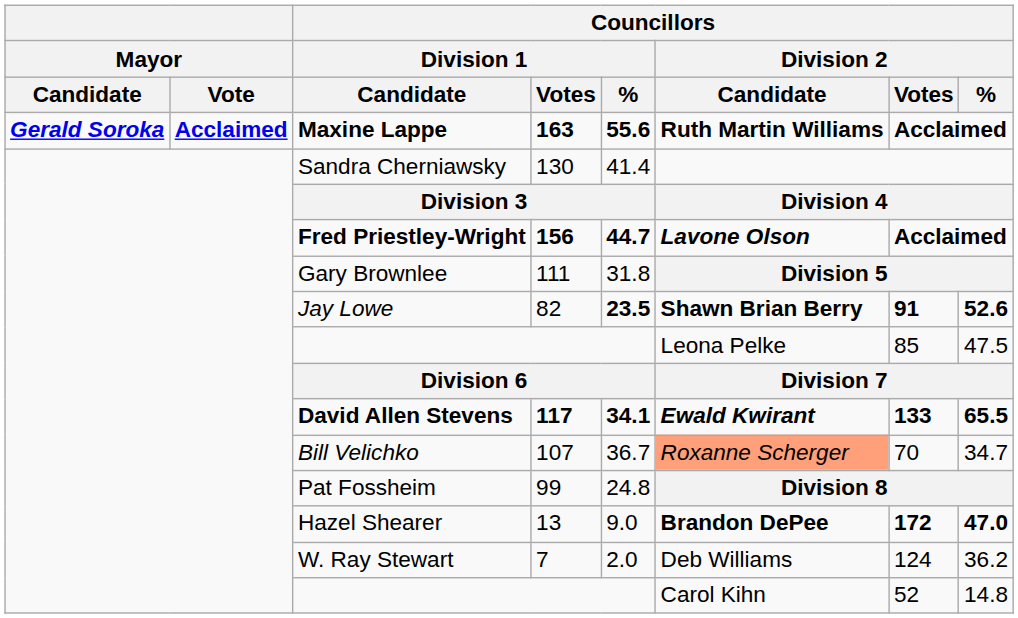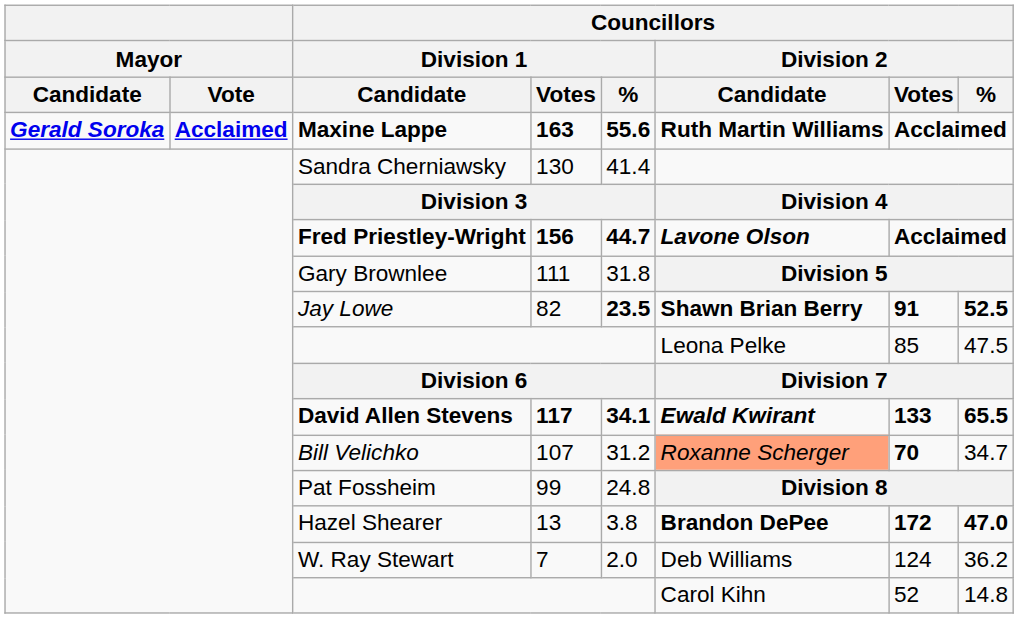Jay Lowe | Councillors / Division 2 / %: 52.6 -> 52.5
Bill Velichko | Councillors / Division 1 / %: 36.7 -> 31.2
Bill Velichko | Councillors / Division 2 / Votes: normal -> bold
Hazel Shearer | Councillors / Division 1 / %: 9.0 -> 3.8
